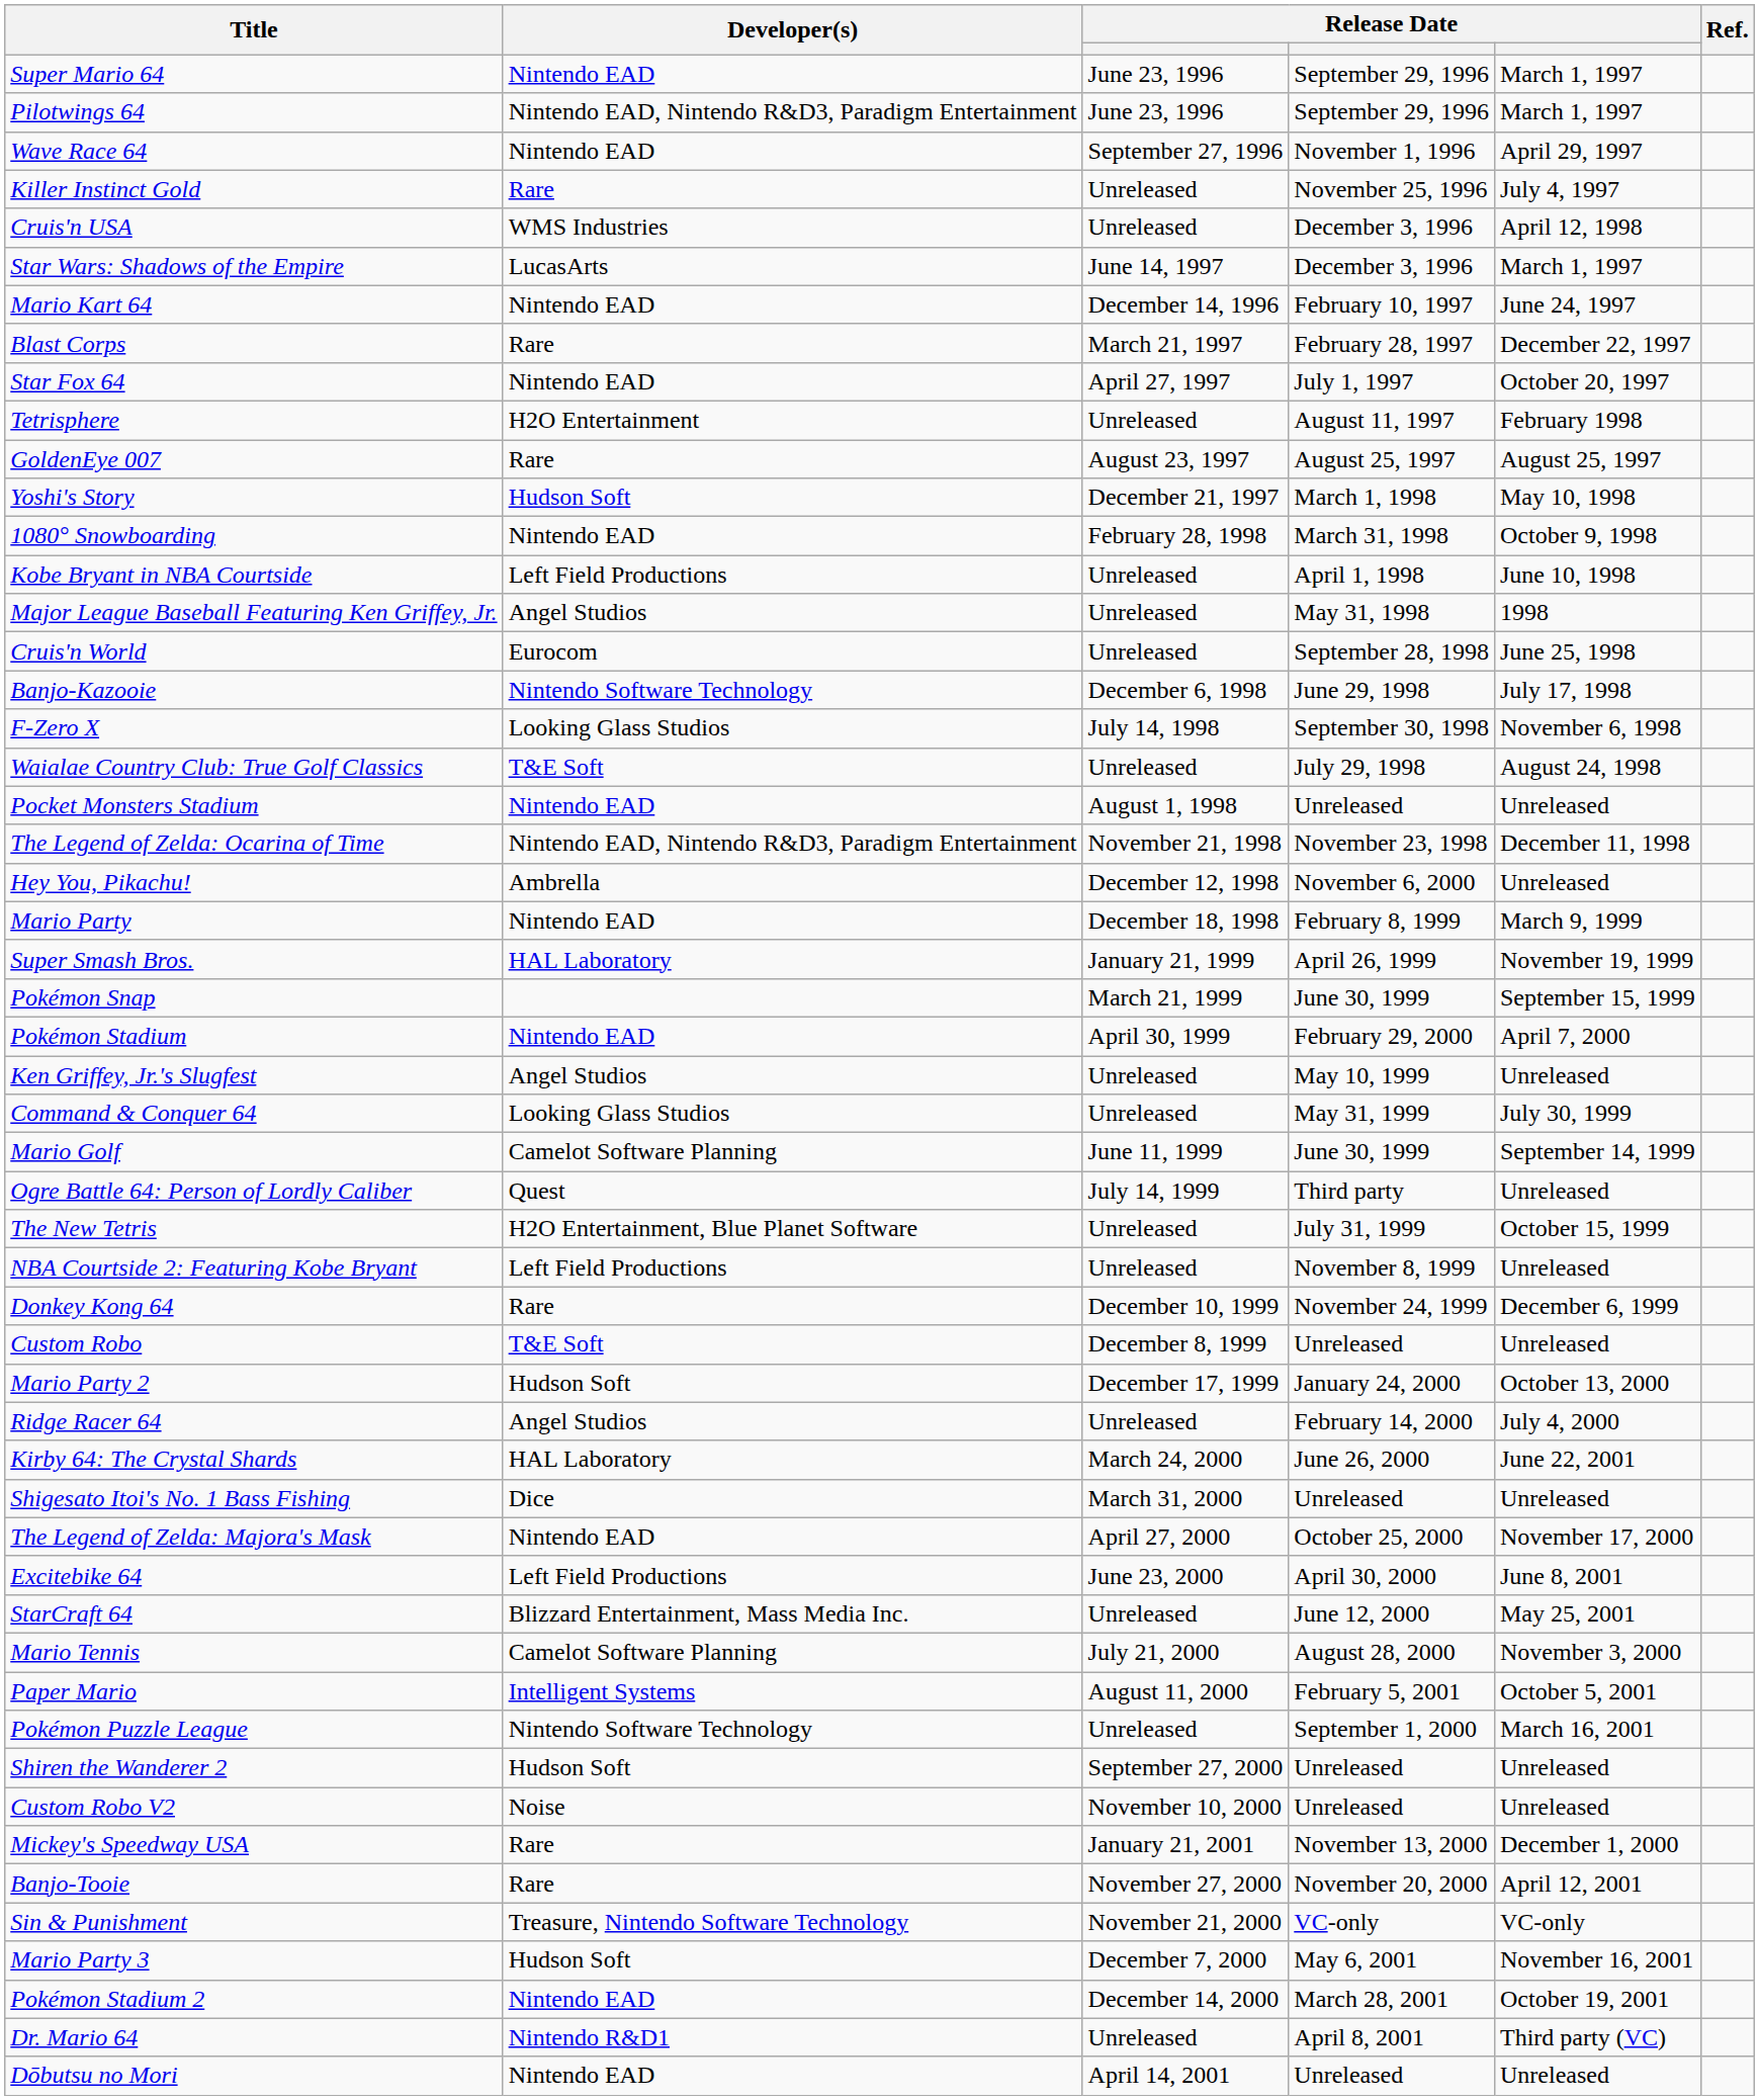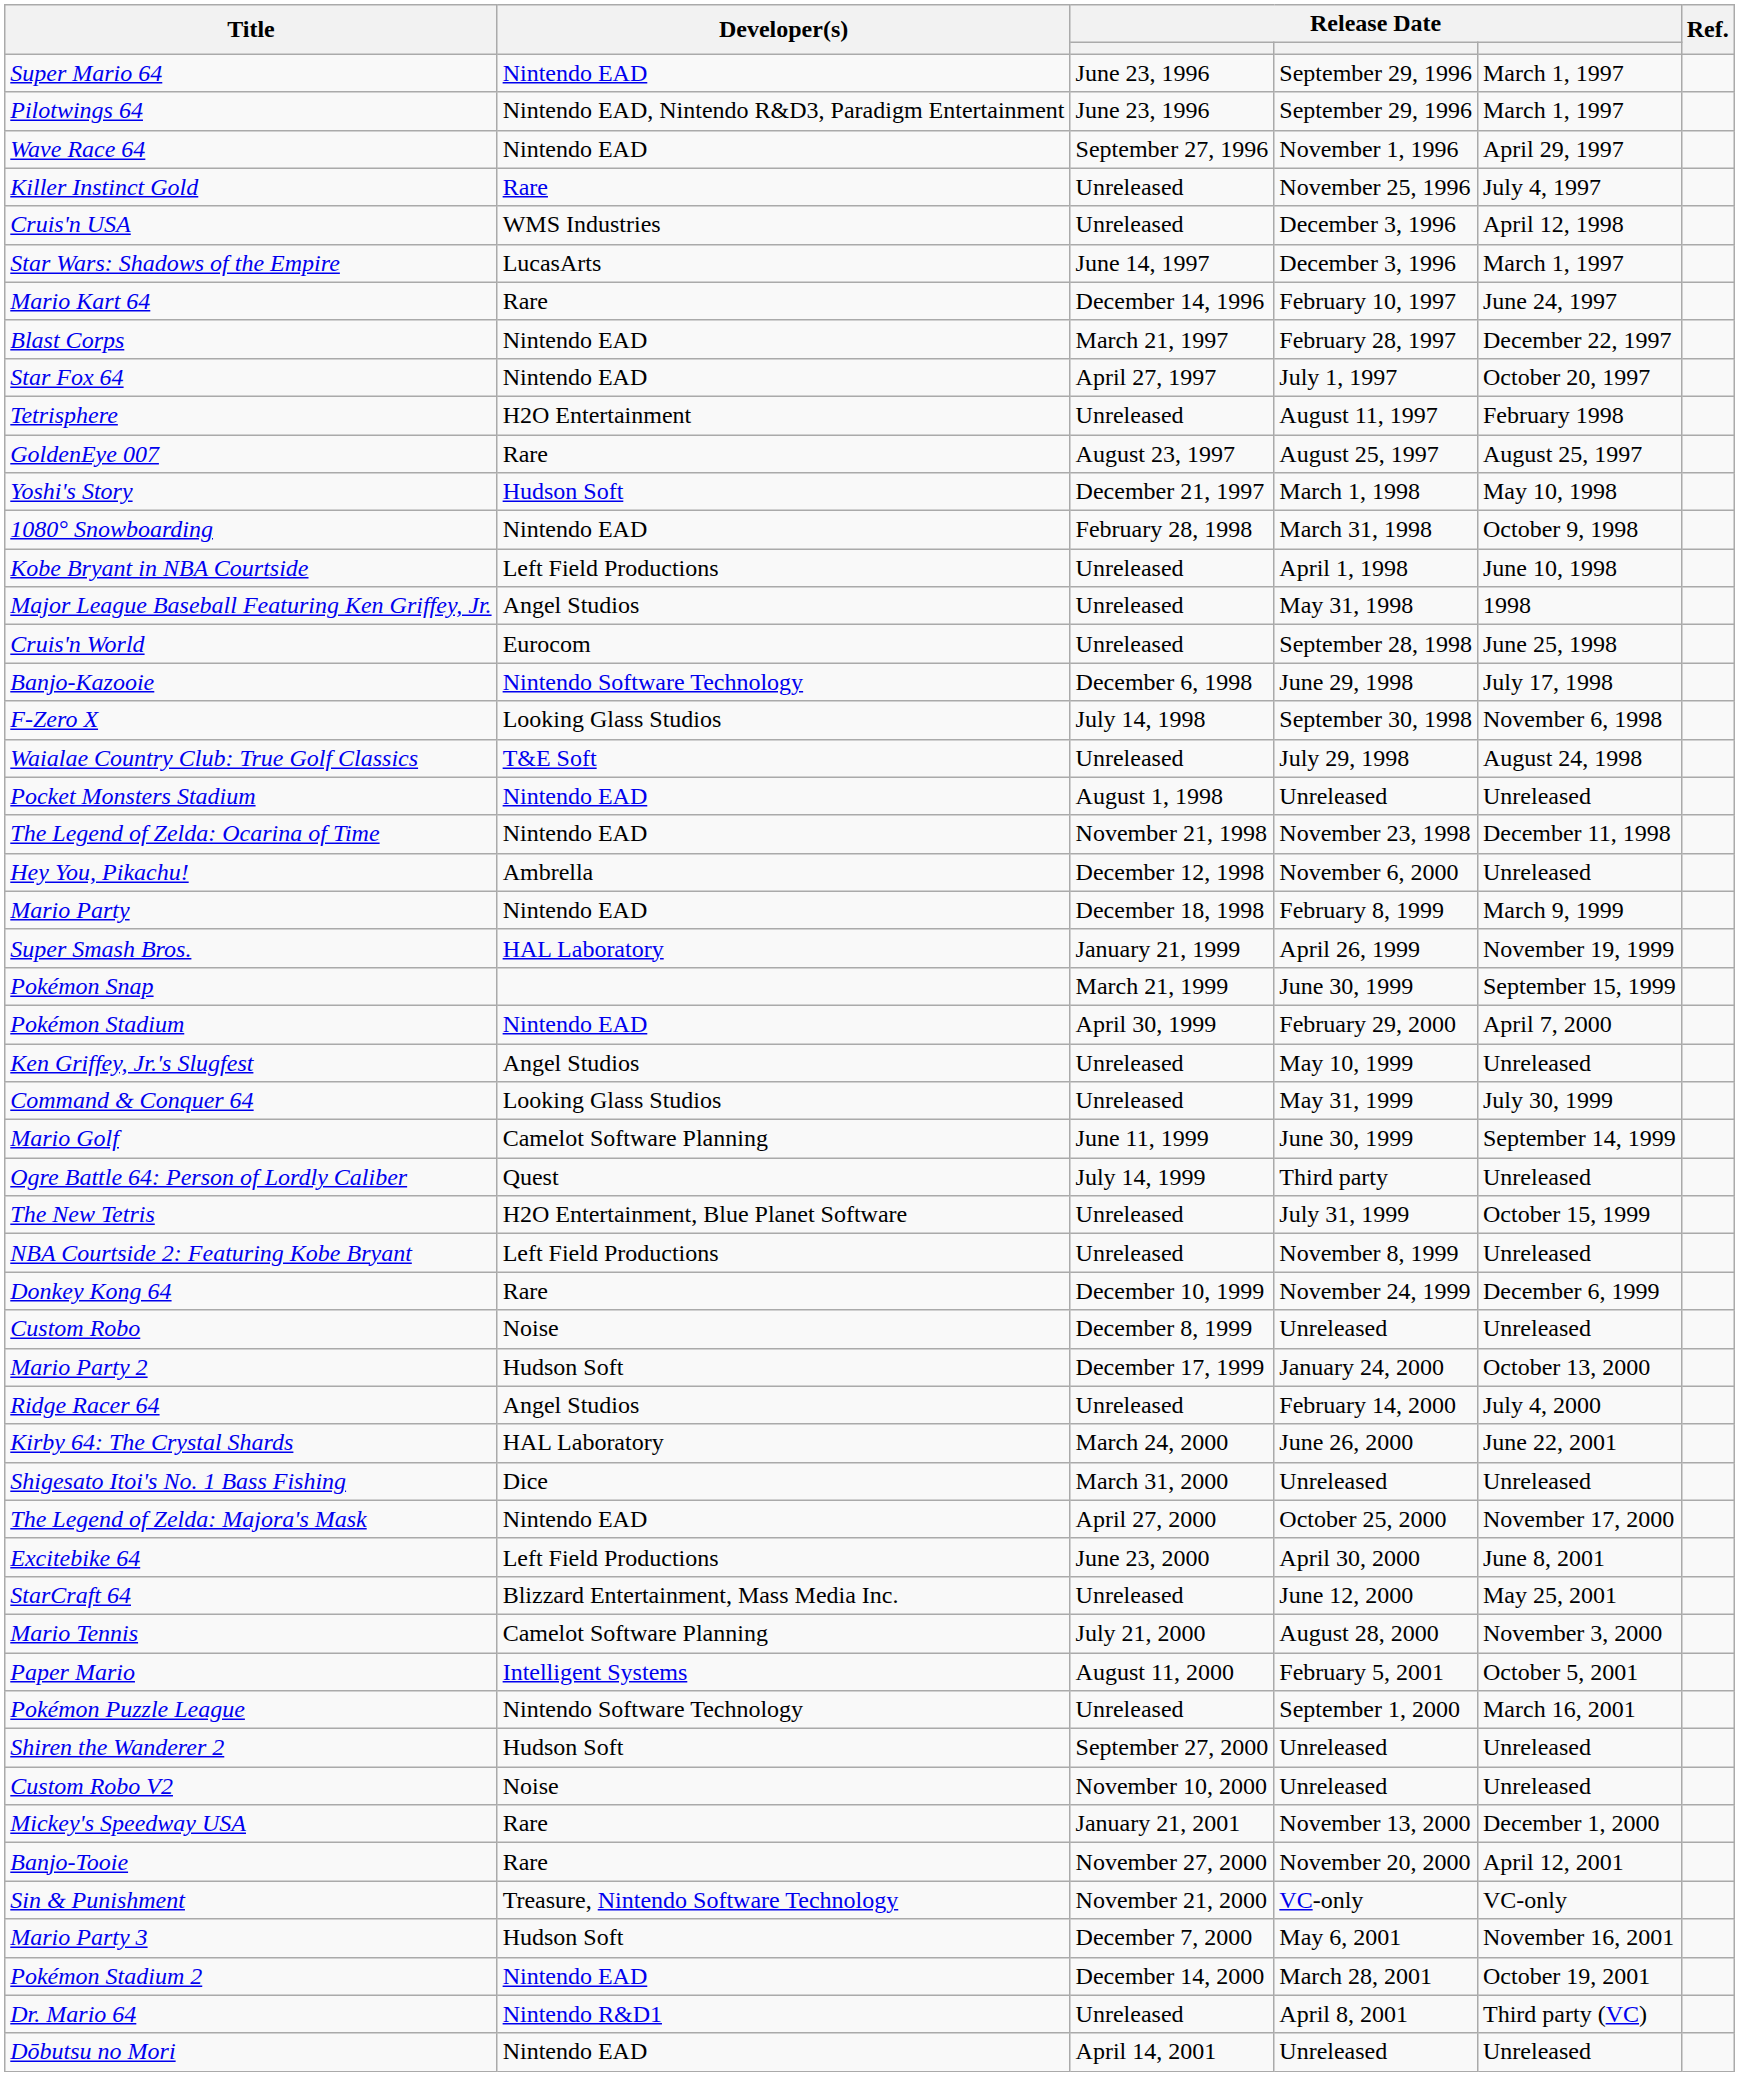Mario Kart 64 | Developer(s): Nintendo EAD -> Rare
Blast Corps | Developer(s): Rare -> Nintendo EAD
The Legend of Zelda: Ocarina of Time | Developer(s): Nintendo EAD, Nintendo R&D3, Paradigm Entertainment -> Nintendo EAD
Custom Robo | Developer(s): T&E Soft -> Noise
